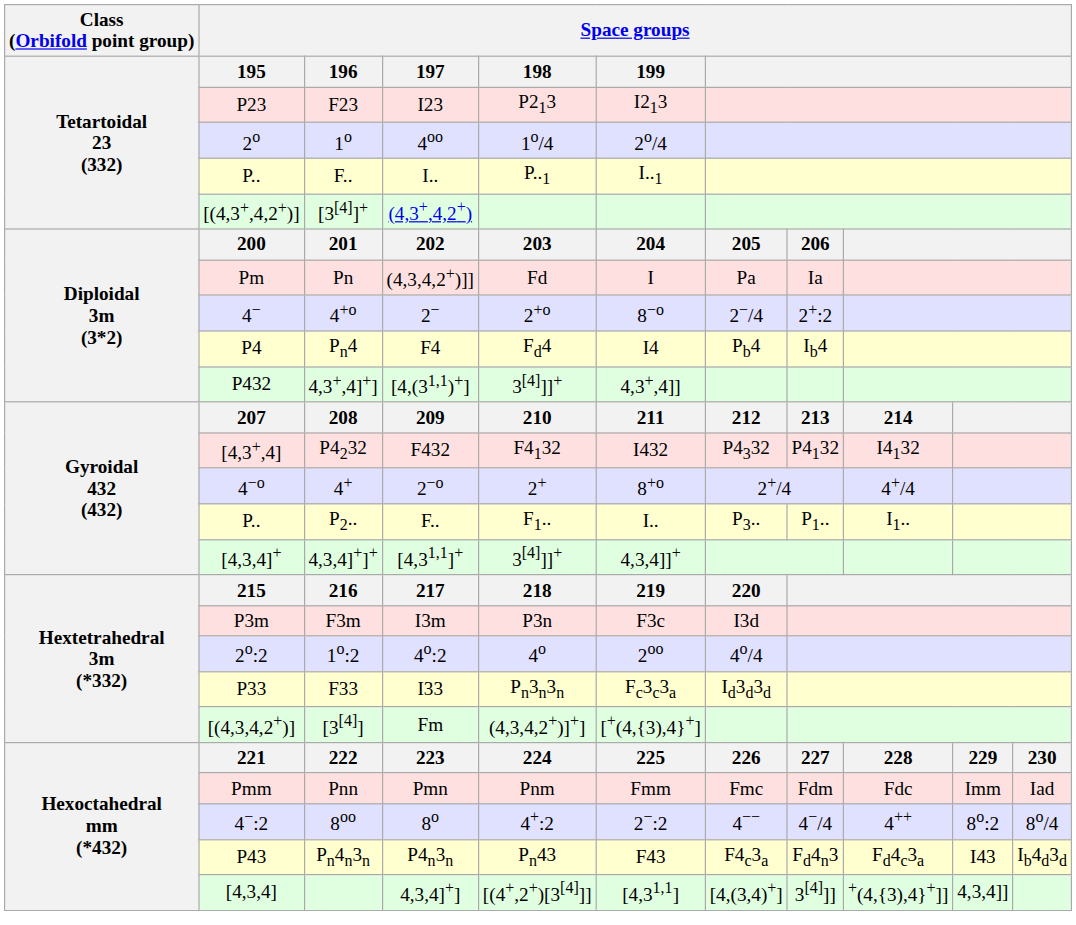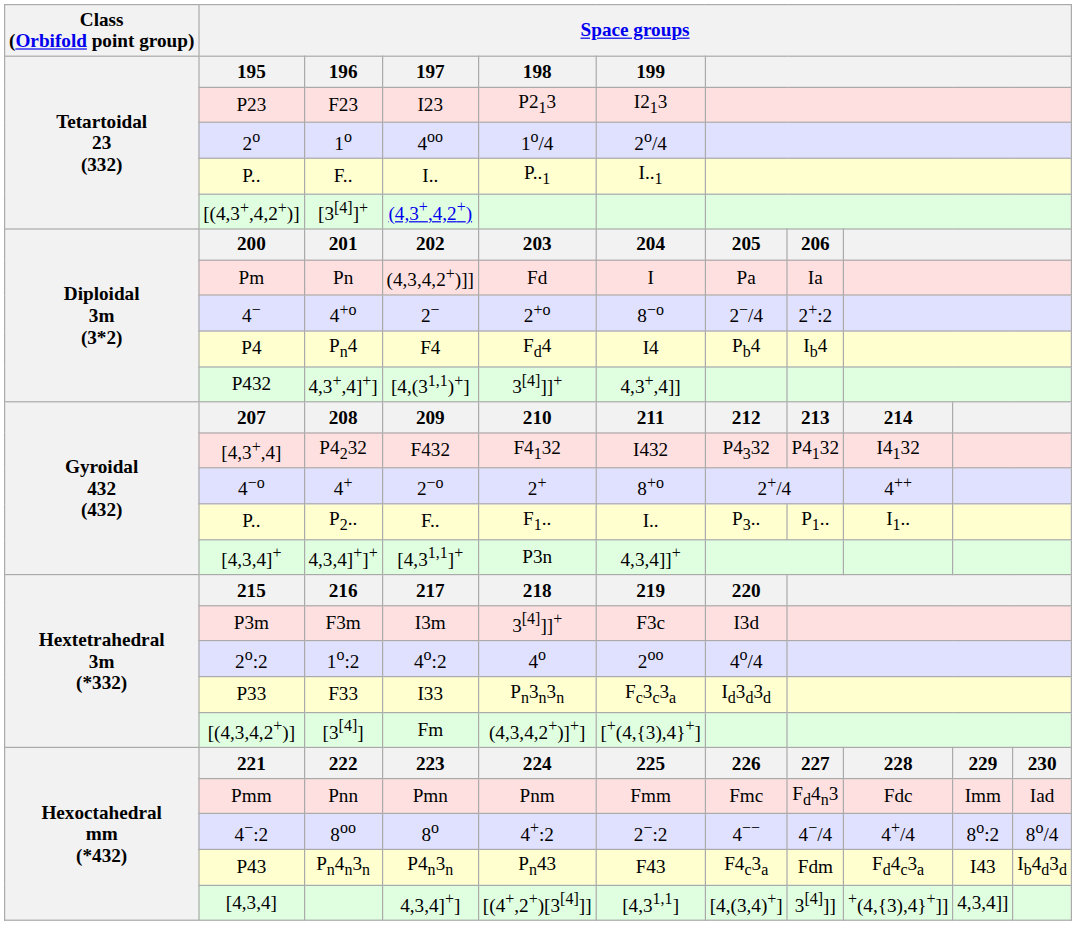4+ | column 9: 4+/4 -> 4++
4,3,4]+]+ | Space groups / 198: 3[4]]]+ -> P3n
F3m | Space groups / 198: P3n -> 3[4]]]+
Pnn | column 8: Fdm -> Fd4n3
8oo | column 9: 4++ -> 4+/4
Pn4n3n | column 8: Fd4n3 -> Fdm
